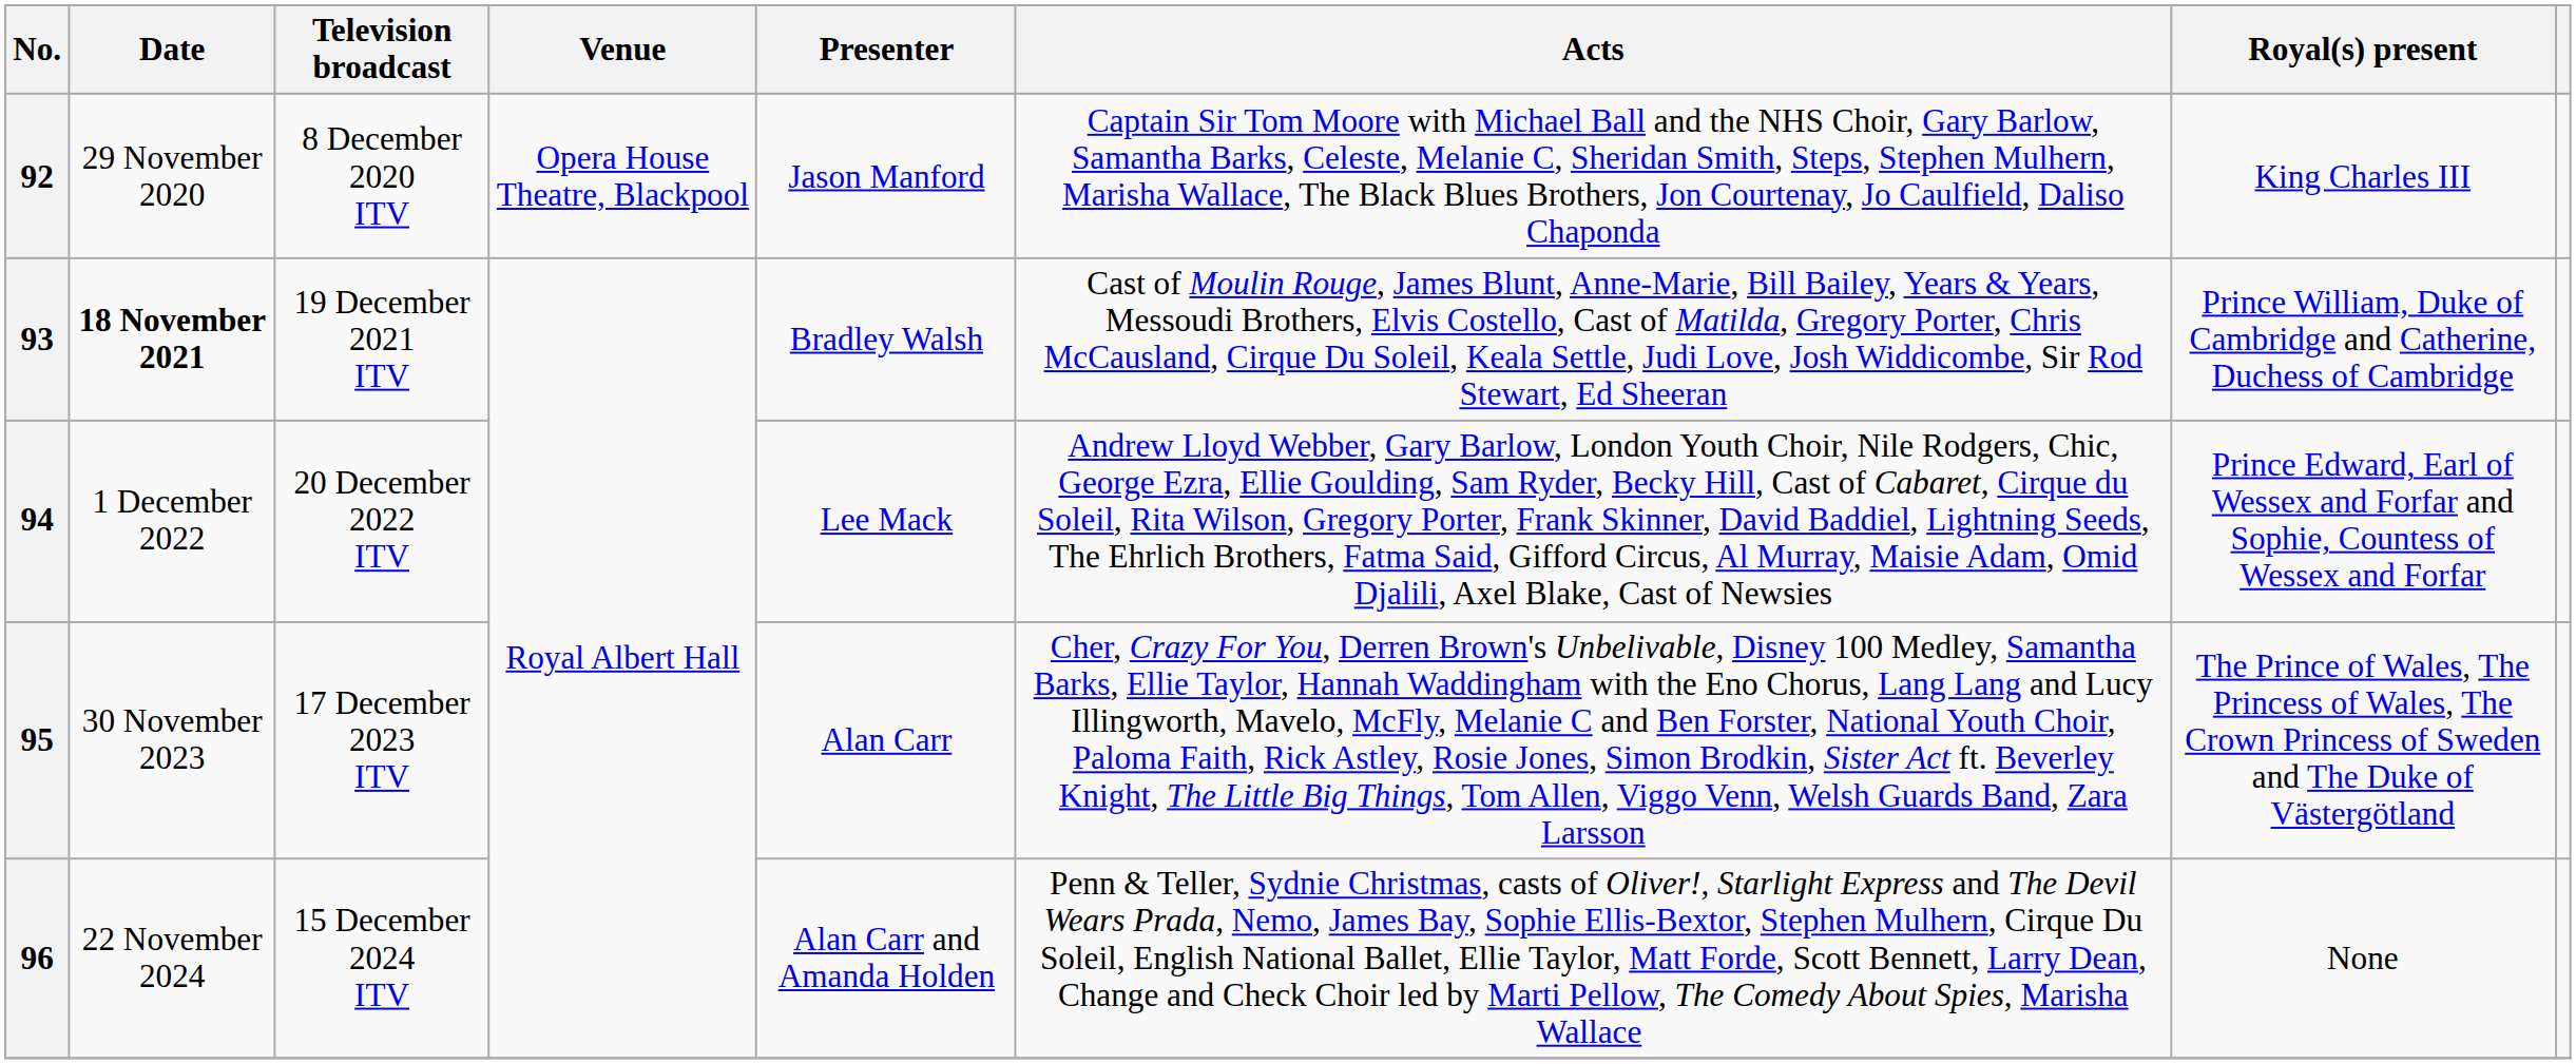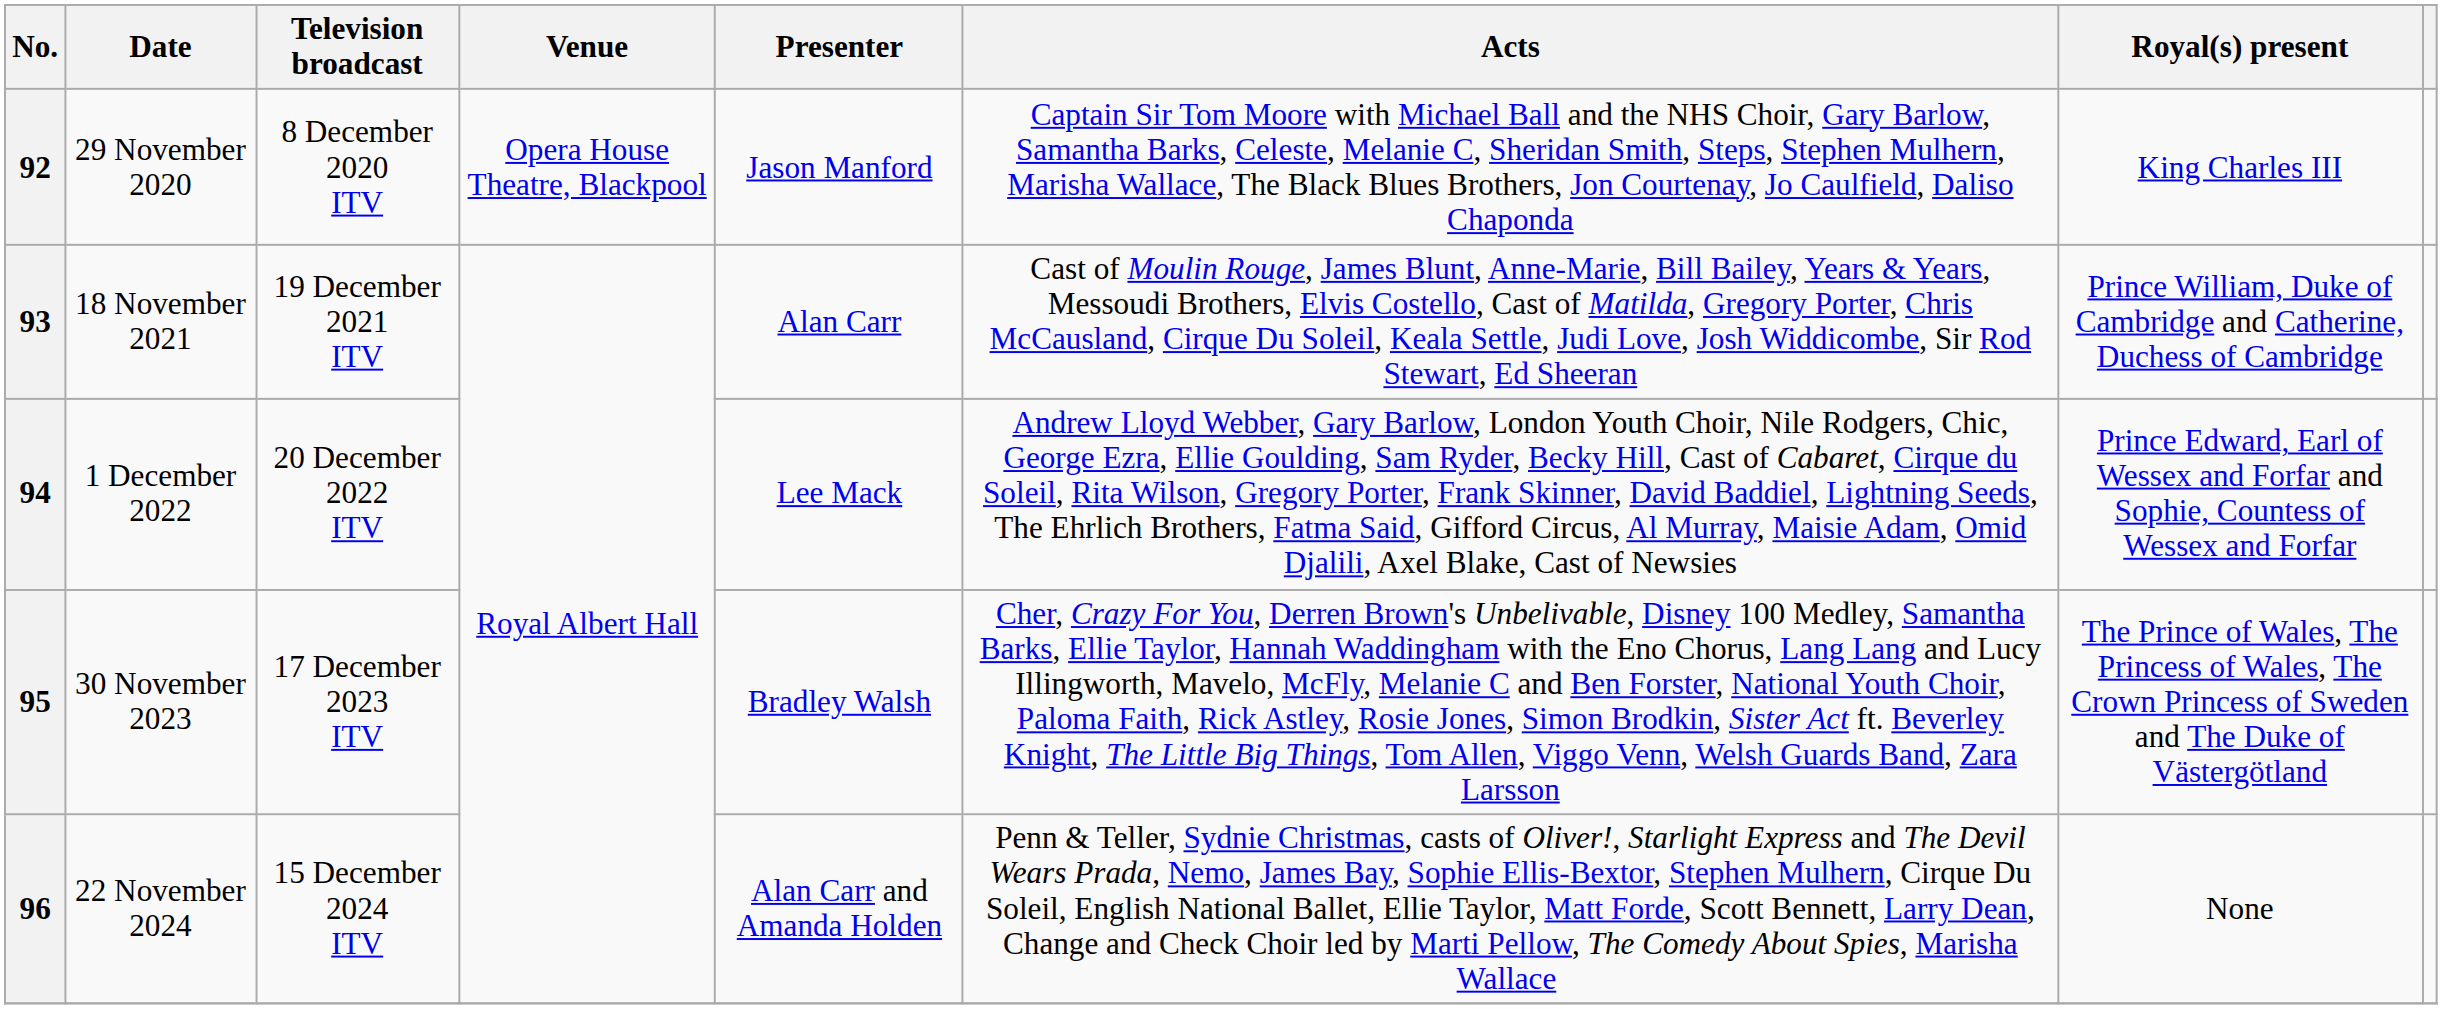93 | Date: bold -> normal
93 | Presenter: Bradley Walsh -> Alan Carr
95 | Presenter: Alan Carr -> Bradley Walsh
